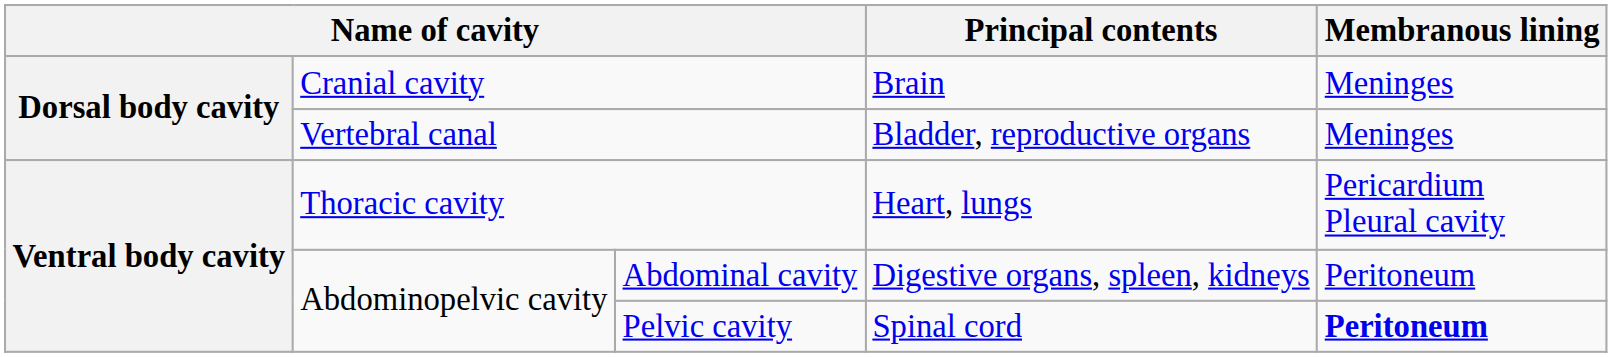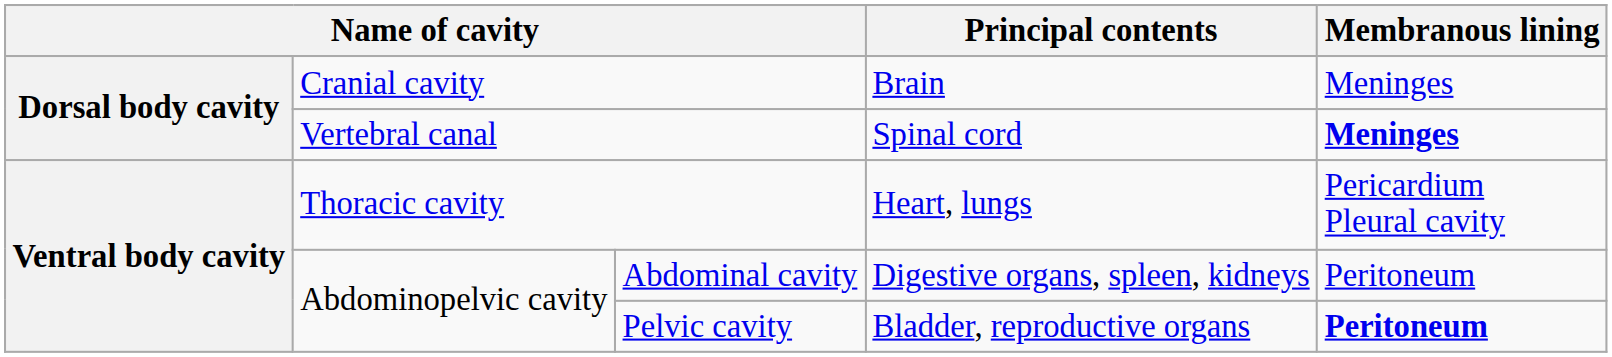Vertebral canal | Principal contents: Bladder, reproductive organs -> Spinal cord
Vertebral canal | Membranous lining: normal -> bold
Pelvic cavity | Principal contents: Spinal cord -> Bladder, reproductive organs
